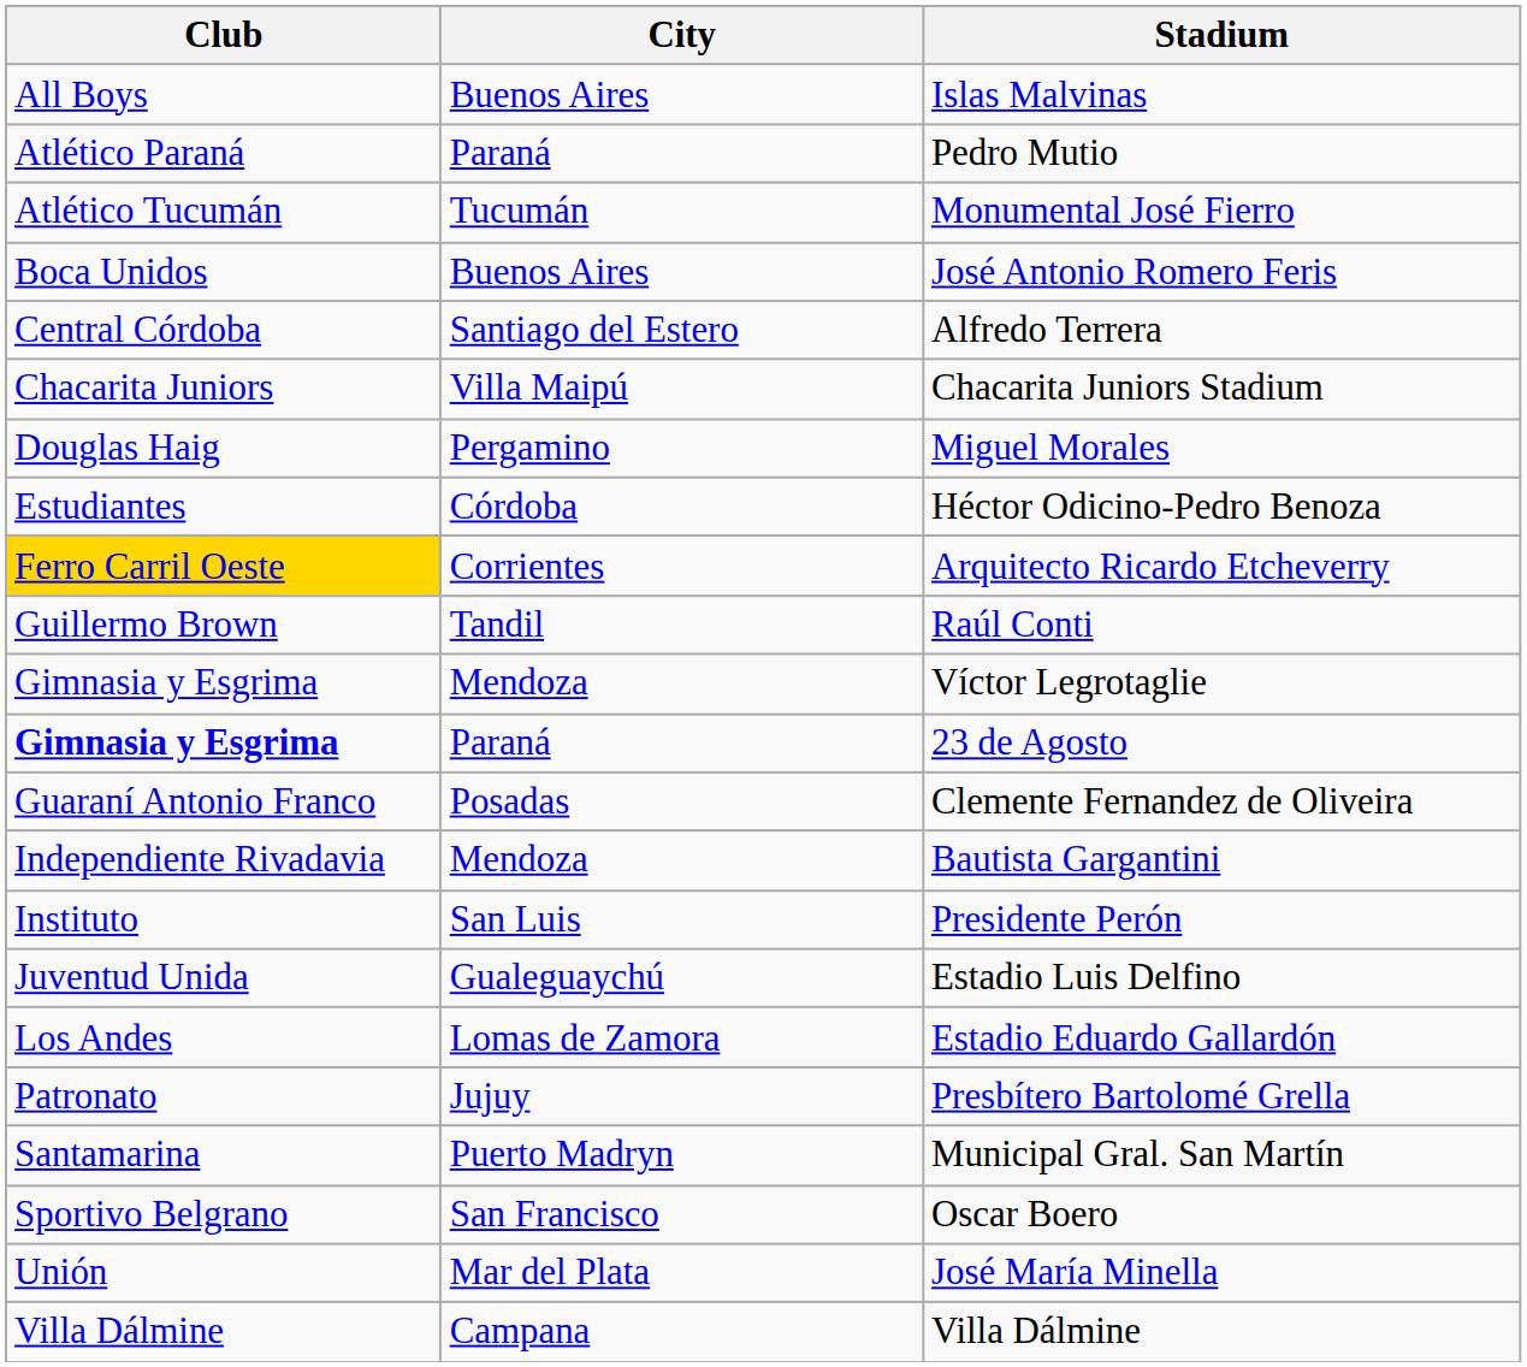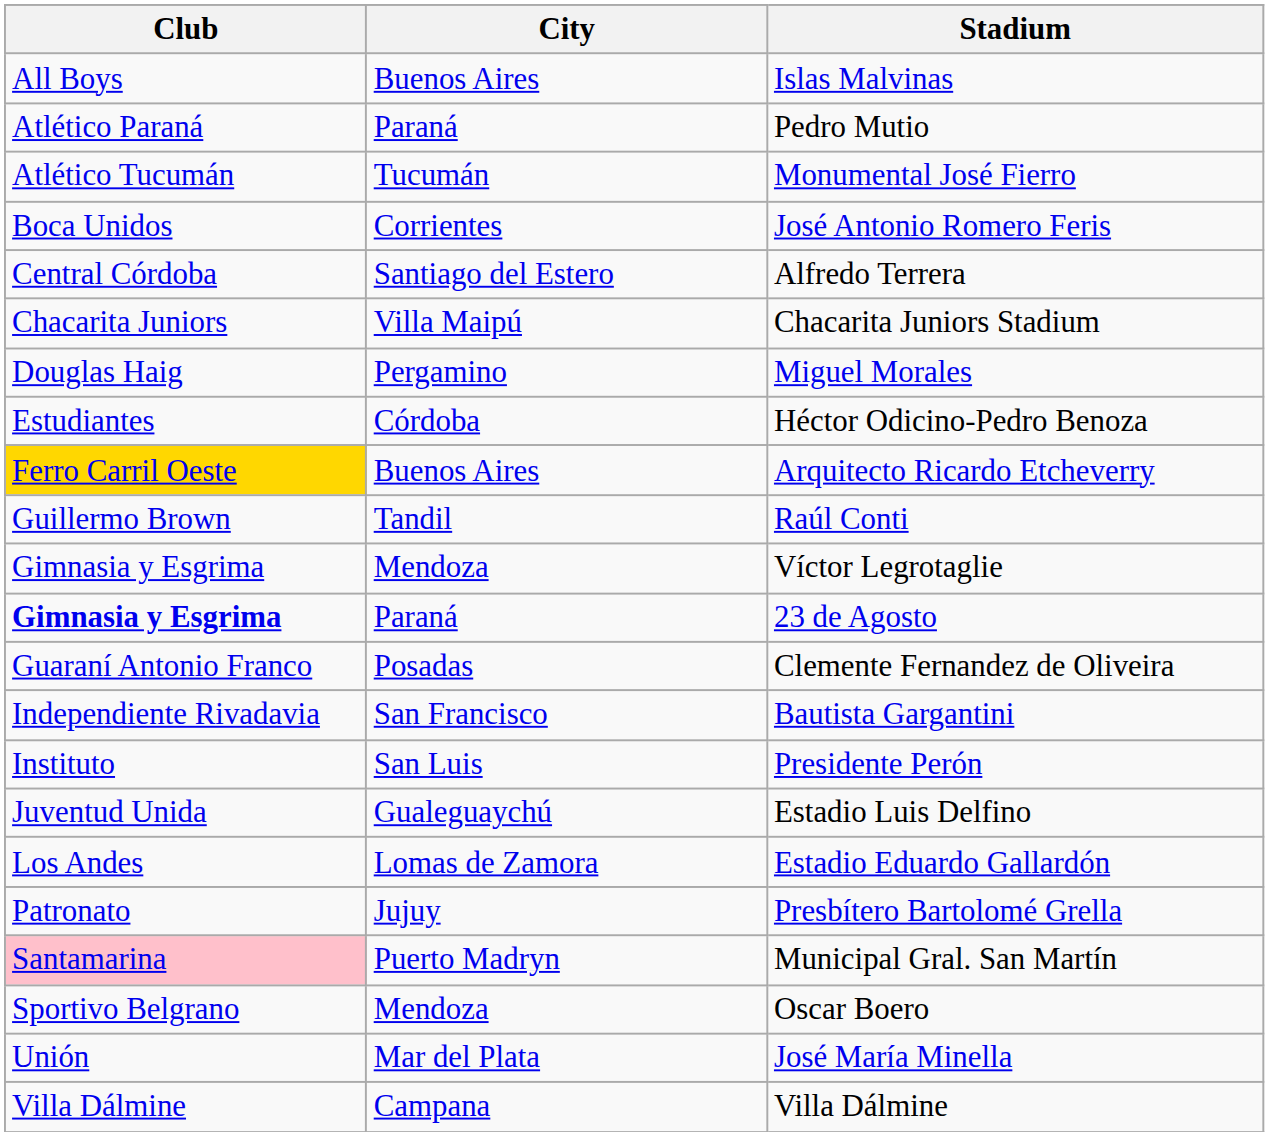José Antonio Romero Feris | City: Buenos Aires -> Corrientes
Arquitecto Ricardo Etcheverry | City: Corrientes -> Buenos Aires
Bautista Gargantini | City: Mendoza -> San Francisco
Municipal Gral. San Martín | Club: no background -> pink background
Oscar Boero | City: San Francisco -> Mendoza
